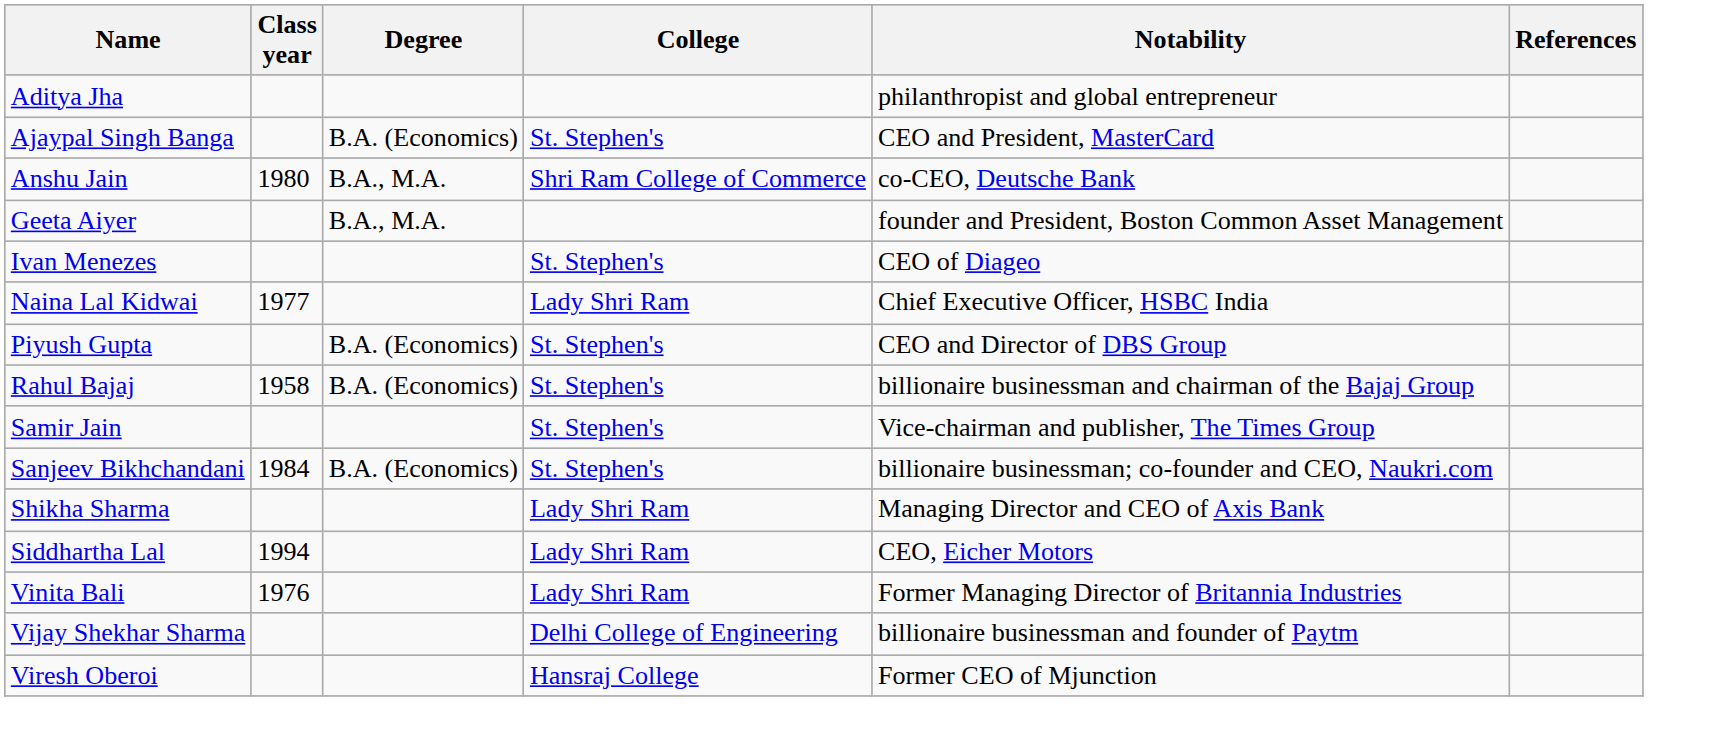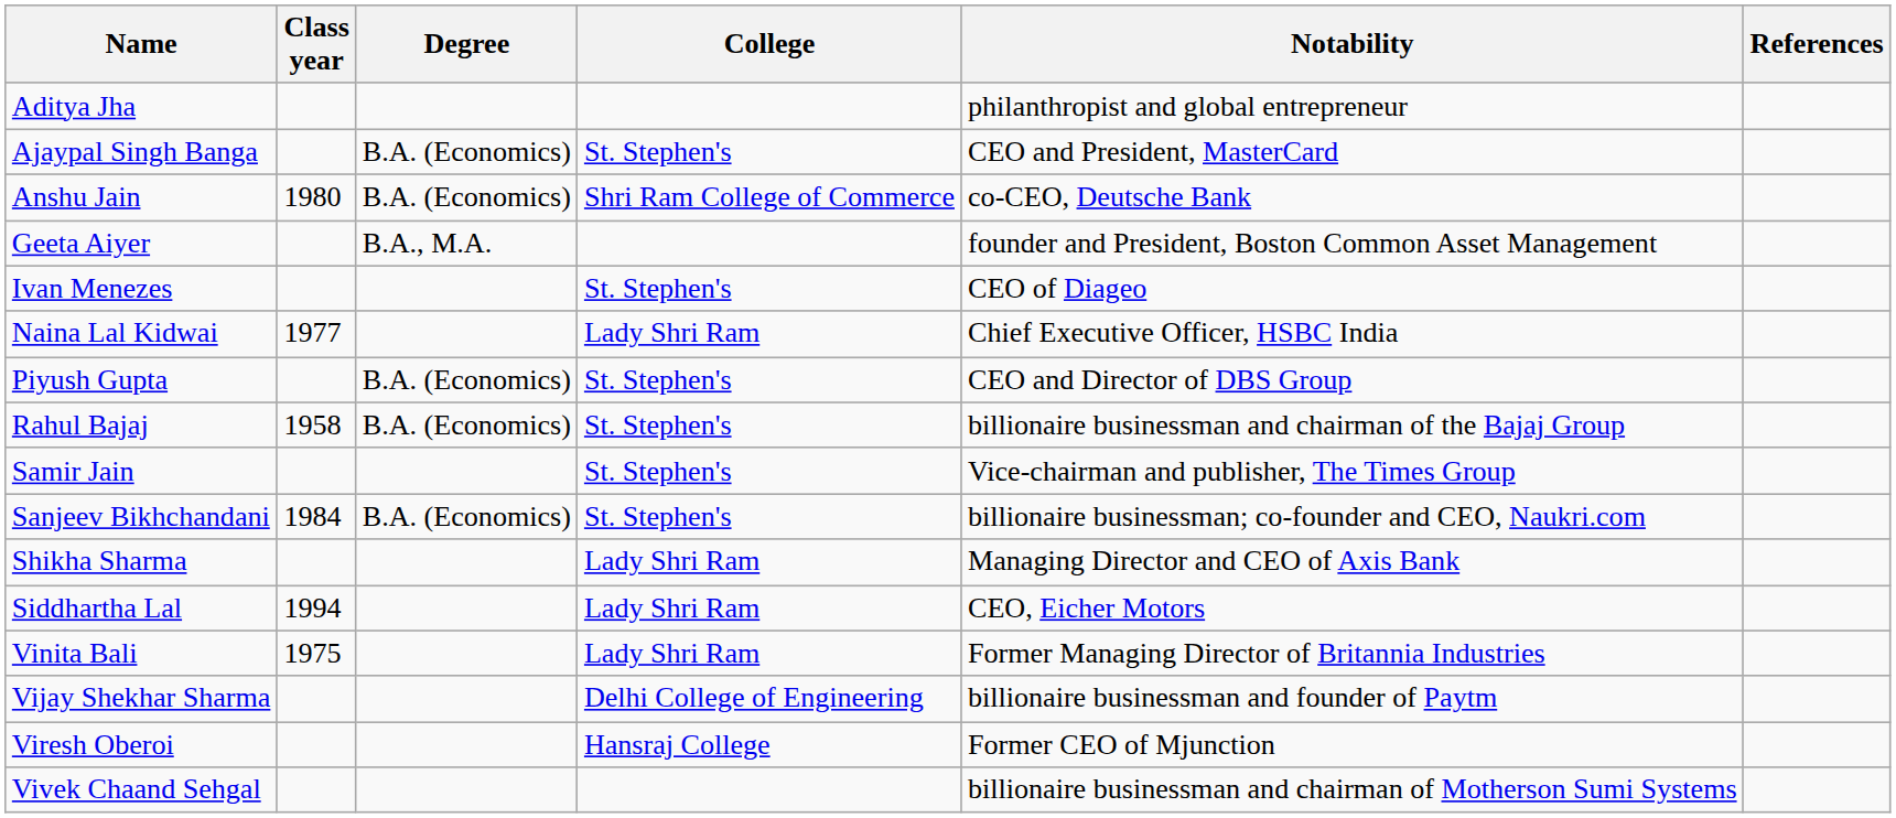Anshu Jain | Degree: B.A., M.A. -> B.A. (Economics)
Vinita Bali | Class year: 1976 -> 1975
+ row: Vivek Chaand Sehgal | billionaire businessman and chairman of Motherson Sumi Systems
